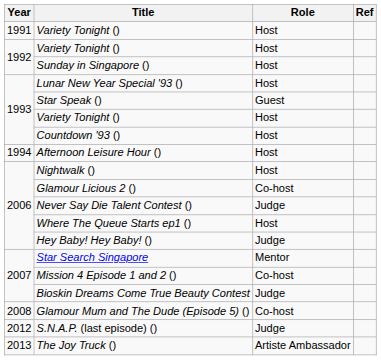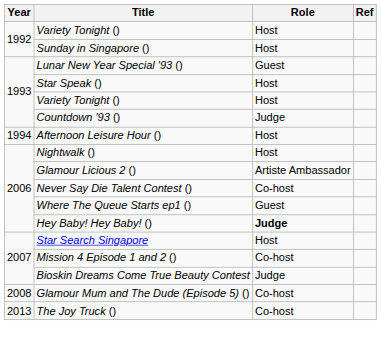- row: 1991 | Variety Tonight () | Host
Lunar New Year Special '93 () | Role: Host -> Guest
Star Speak () | Role: Guest -> Host
Countdown '93 () | Role: Host -> Judge
Glamour Licious 2 () | Role: Co-host -> Artiste Ambassador
Never Say Die Talent Contest () | Role: Judge -> Co-host
Where The Queue Starts ep1 () | Role: Host -> Guest
Hey Baby! Hey Baby! () | Role: normal -> bold
Star Search Singapore | Role: Mentor -> Host
- row: 2012 | S.N.A.P. (last episode) () | Judge
The Joy Truck () | Role: Artiste Ambassador -> Co-host
